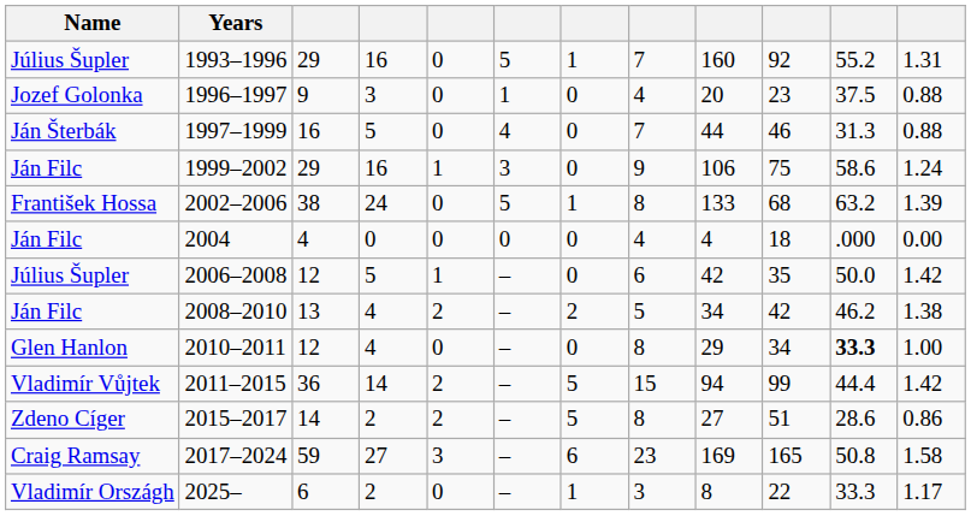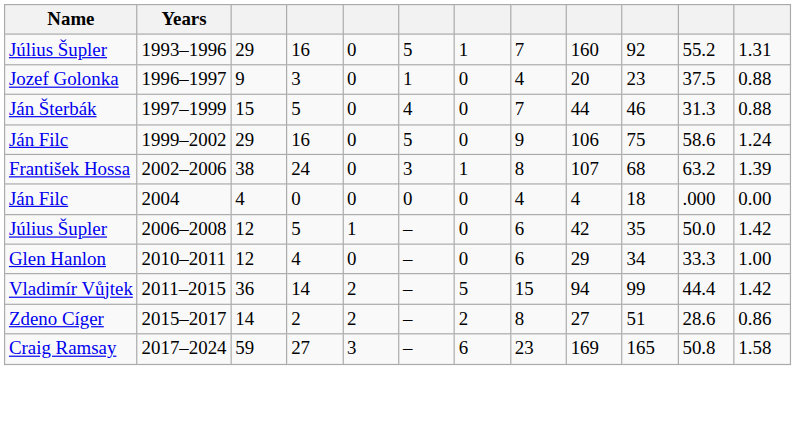1997–1999 | column 3: 16 -> 15
1999–2002 | column 5: 1 -> 0
1999–2002 | column 6: 3 -> 5
2002–2006 | column 6: 5 -> 3
2002–2006 | column 9: 133 -> 107
- row: Ján Filc | 2008–2010 | 13 | 4 | 2 | – | 2 | 5 | 34 | 42 | 46.2 | 1.38
2010–2011 | column 8: 8 -> 6
2010–2011 | column 11: bold -> normal
2015–2017 | column 7: 5 -> 2
- row: Vladimír Országh | 2025– | 6 | 2 | 0 | – | 1 | 3 | 8 | 22 | 33.3 | 1.17
